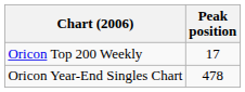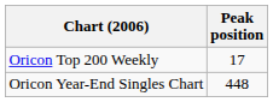Oricon Year-End Singles Chart | Peak position: 478 -> 448
